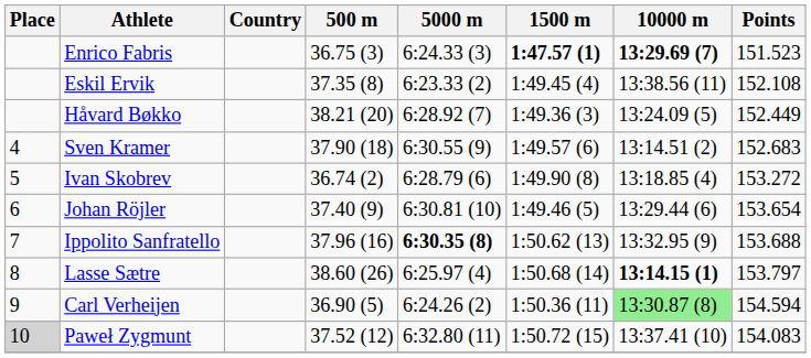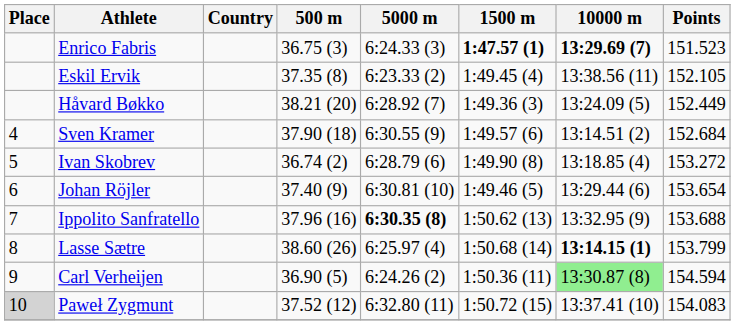Eskil Ervik | Points: 152.108 -> 152.105
Sven Kramer | Points: 152.683 -> 152.684
Lasse Sætre | Points: 153.797 -> 153.799
